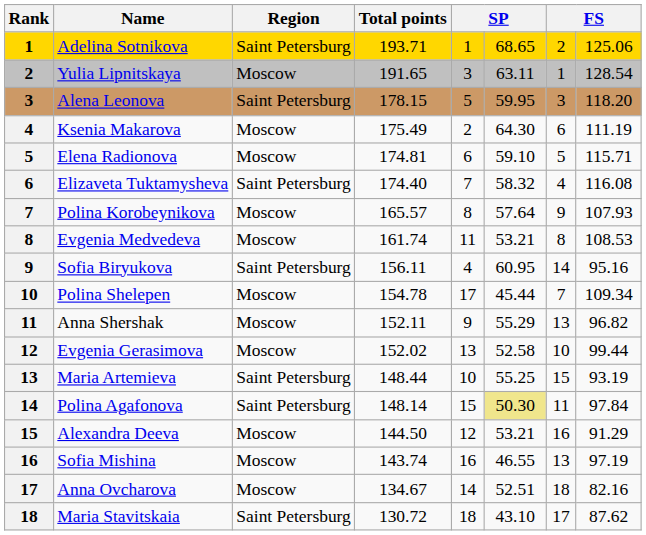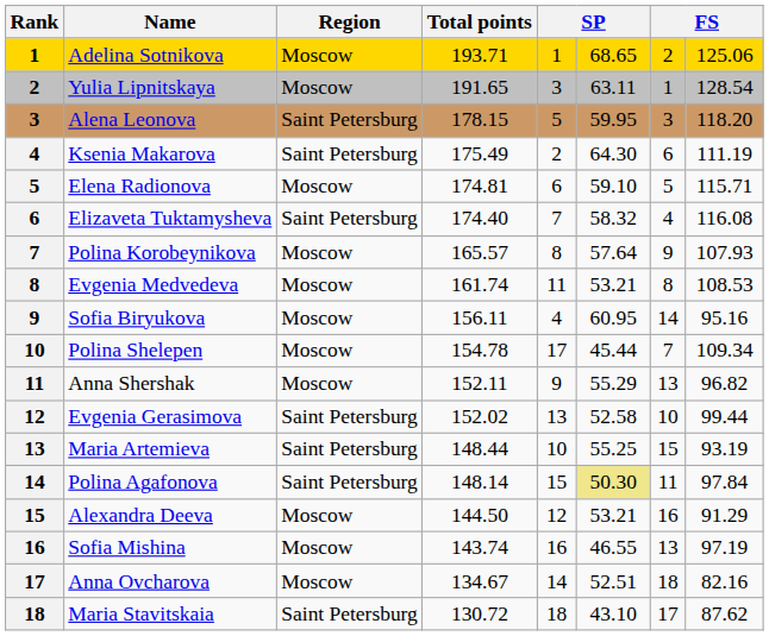Adelina Sotnikova | Region: Saint Petersburg -> Moscow
Ksenia Makarova | Region: Moscow -> Saint Petersburg
Sofia Biryukova | Region: Saint Petersburg -> Moscow
Evgenia Gerasimova | Region: Moscow -> Saint Petersburg
